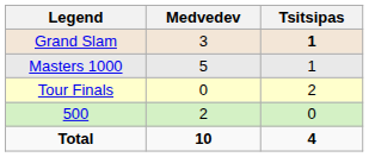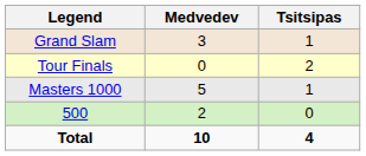Grand Slam | Tsitsipas: bold -> normal
rows swapped: Tour Finals <-> Masters 1000
